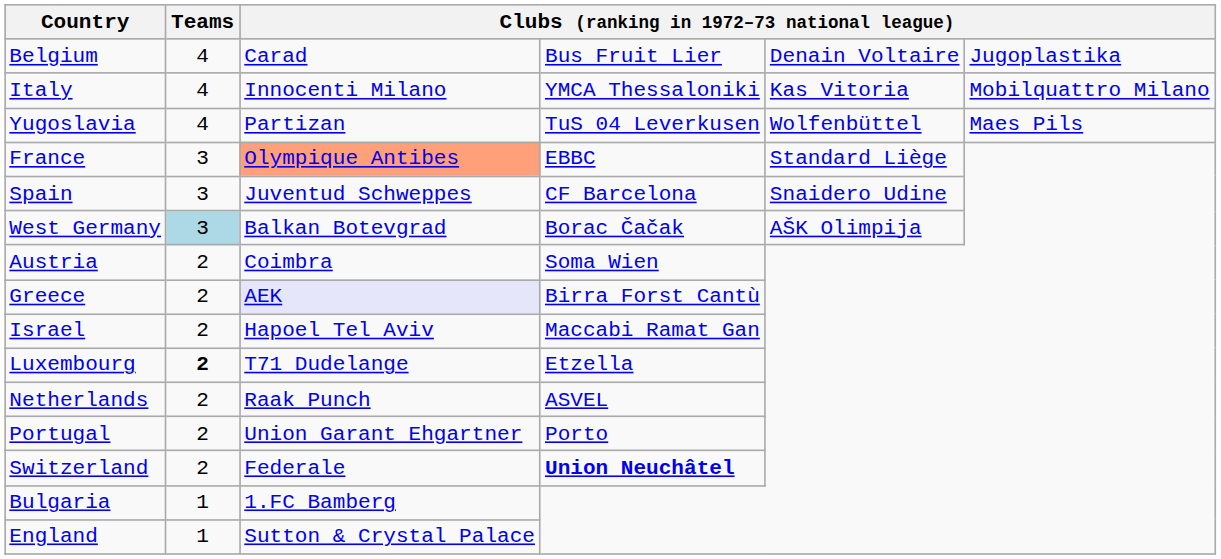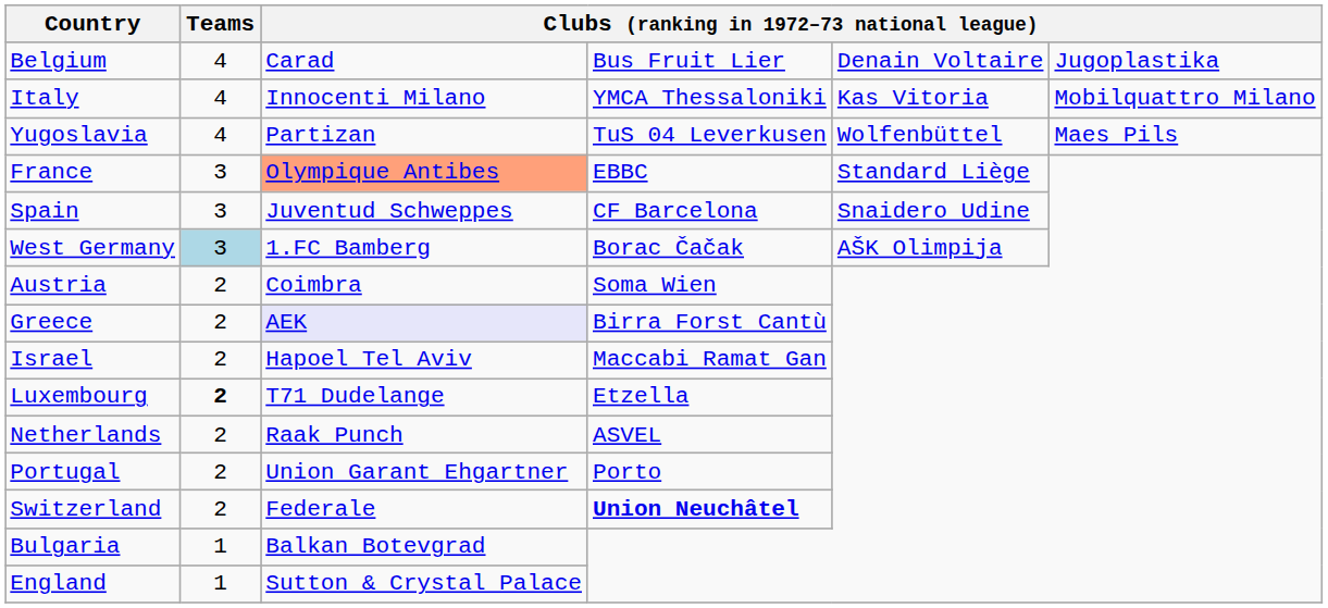West Germany | column 3: Balkan Botevgrad -> 1.FC Bamberg
Bulgaria | column 3: 1.FC Bamberg -> Balkan Botevgrad
